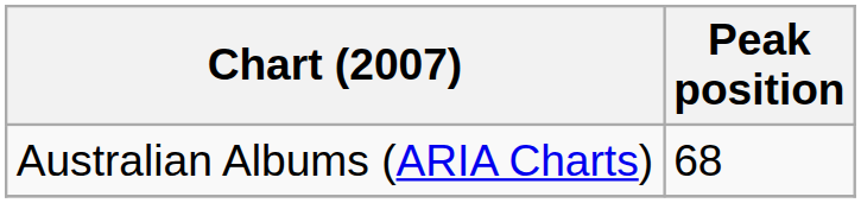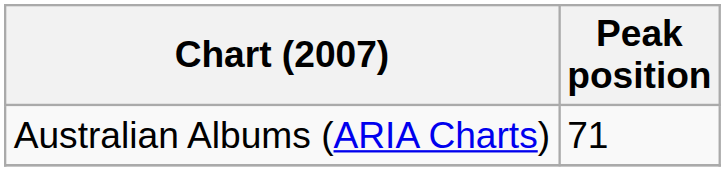Australian Albums (ARIA Charts) | Peak position: 68 -> 71
